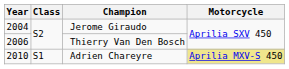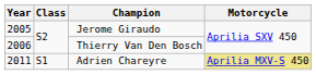Jerome Giraudo | Year: 2004 -> 2005
Adrien Chareyre | Year: 2010 -> 2011
